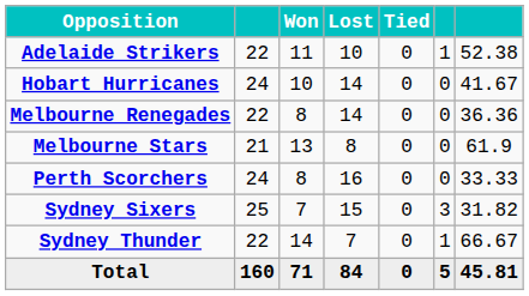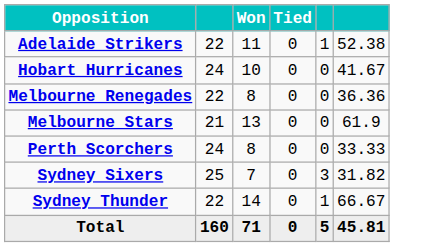- column: Lost | 10 | 14 | 14 | 8 | 16 | 15 | 7 | 84
